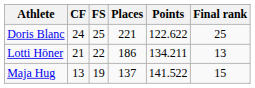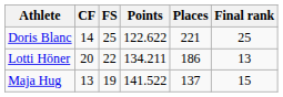columns swapped: Points <-> Places
Doris Blanc | CF: 24 -> 14
Lotti Höner | CF: 21 -> 20
